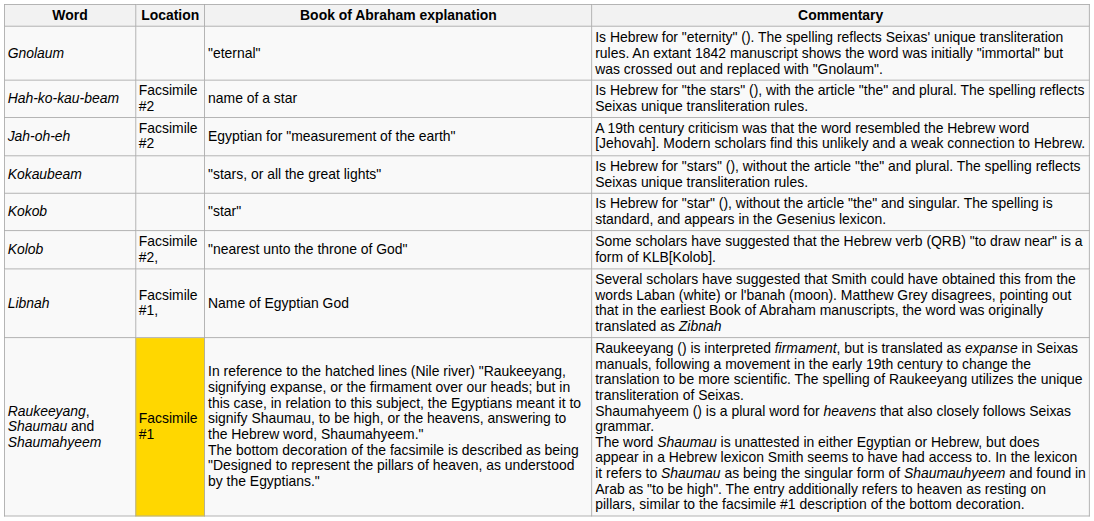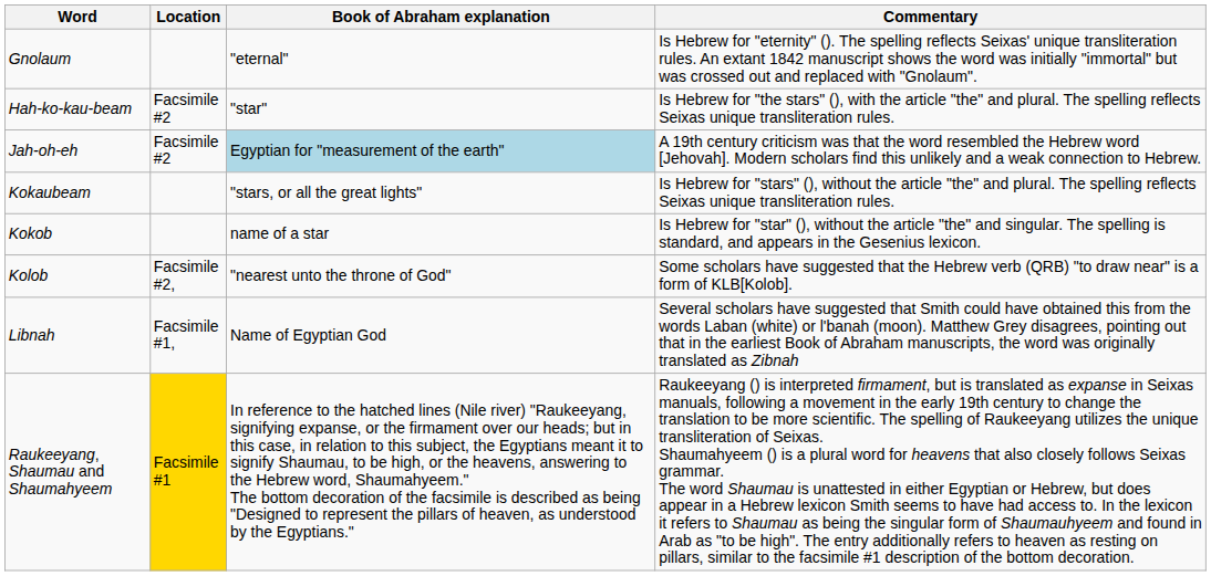Hah-ko-kau-beam | Book of Abraham explanation: name of a star -> "star"
Jah-oh-eh | Book of Abraham explanation: no background -> lightblue background
Kokob | Book of Abraham explanation: "star" -> name of a star
